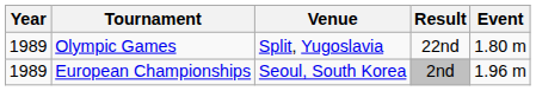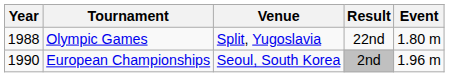Olympic Games | Year: 1989 -> 1988
European Championships | Year: 1989 -> 1990
